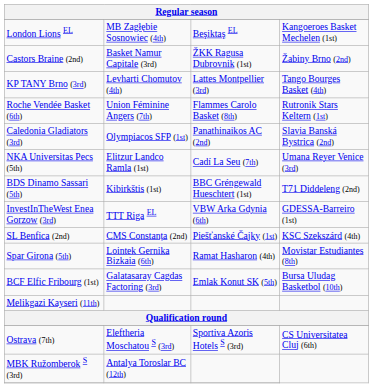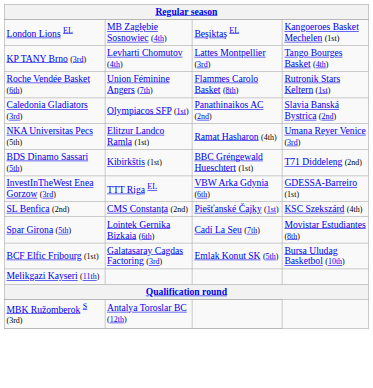- row: Castors Braine (2nd) | Basket Namur Capitale (3rd) | ŽKK Ragusa Dubrovnik (1st) | Žabiny Brno (2nd)
NKA Universitas Pecs (5th) | column 3: Cadí La Seu (7th) -> Ramat Hasharon (4th)
Spar Girona (5th) | column 3: Ramat Hasharon (4th) -> Cadí La Seu (7th)
- row: Ostrava (7th) | Eleftheria Moschatou S (3rd) | Sportiva Azoris Hotels S (3rd) | CS Universitatea Cluj (6th)
